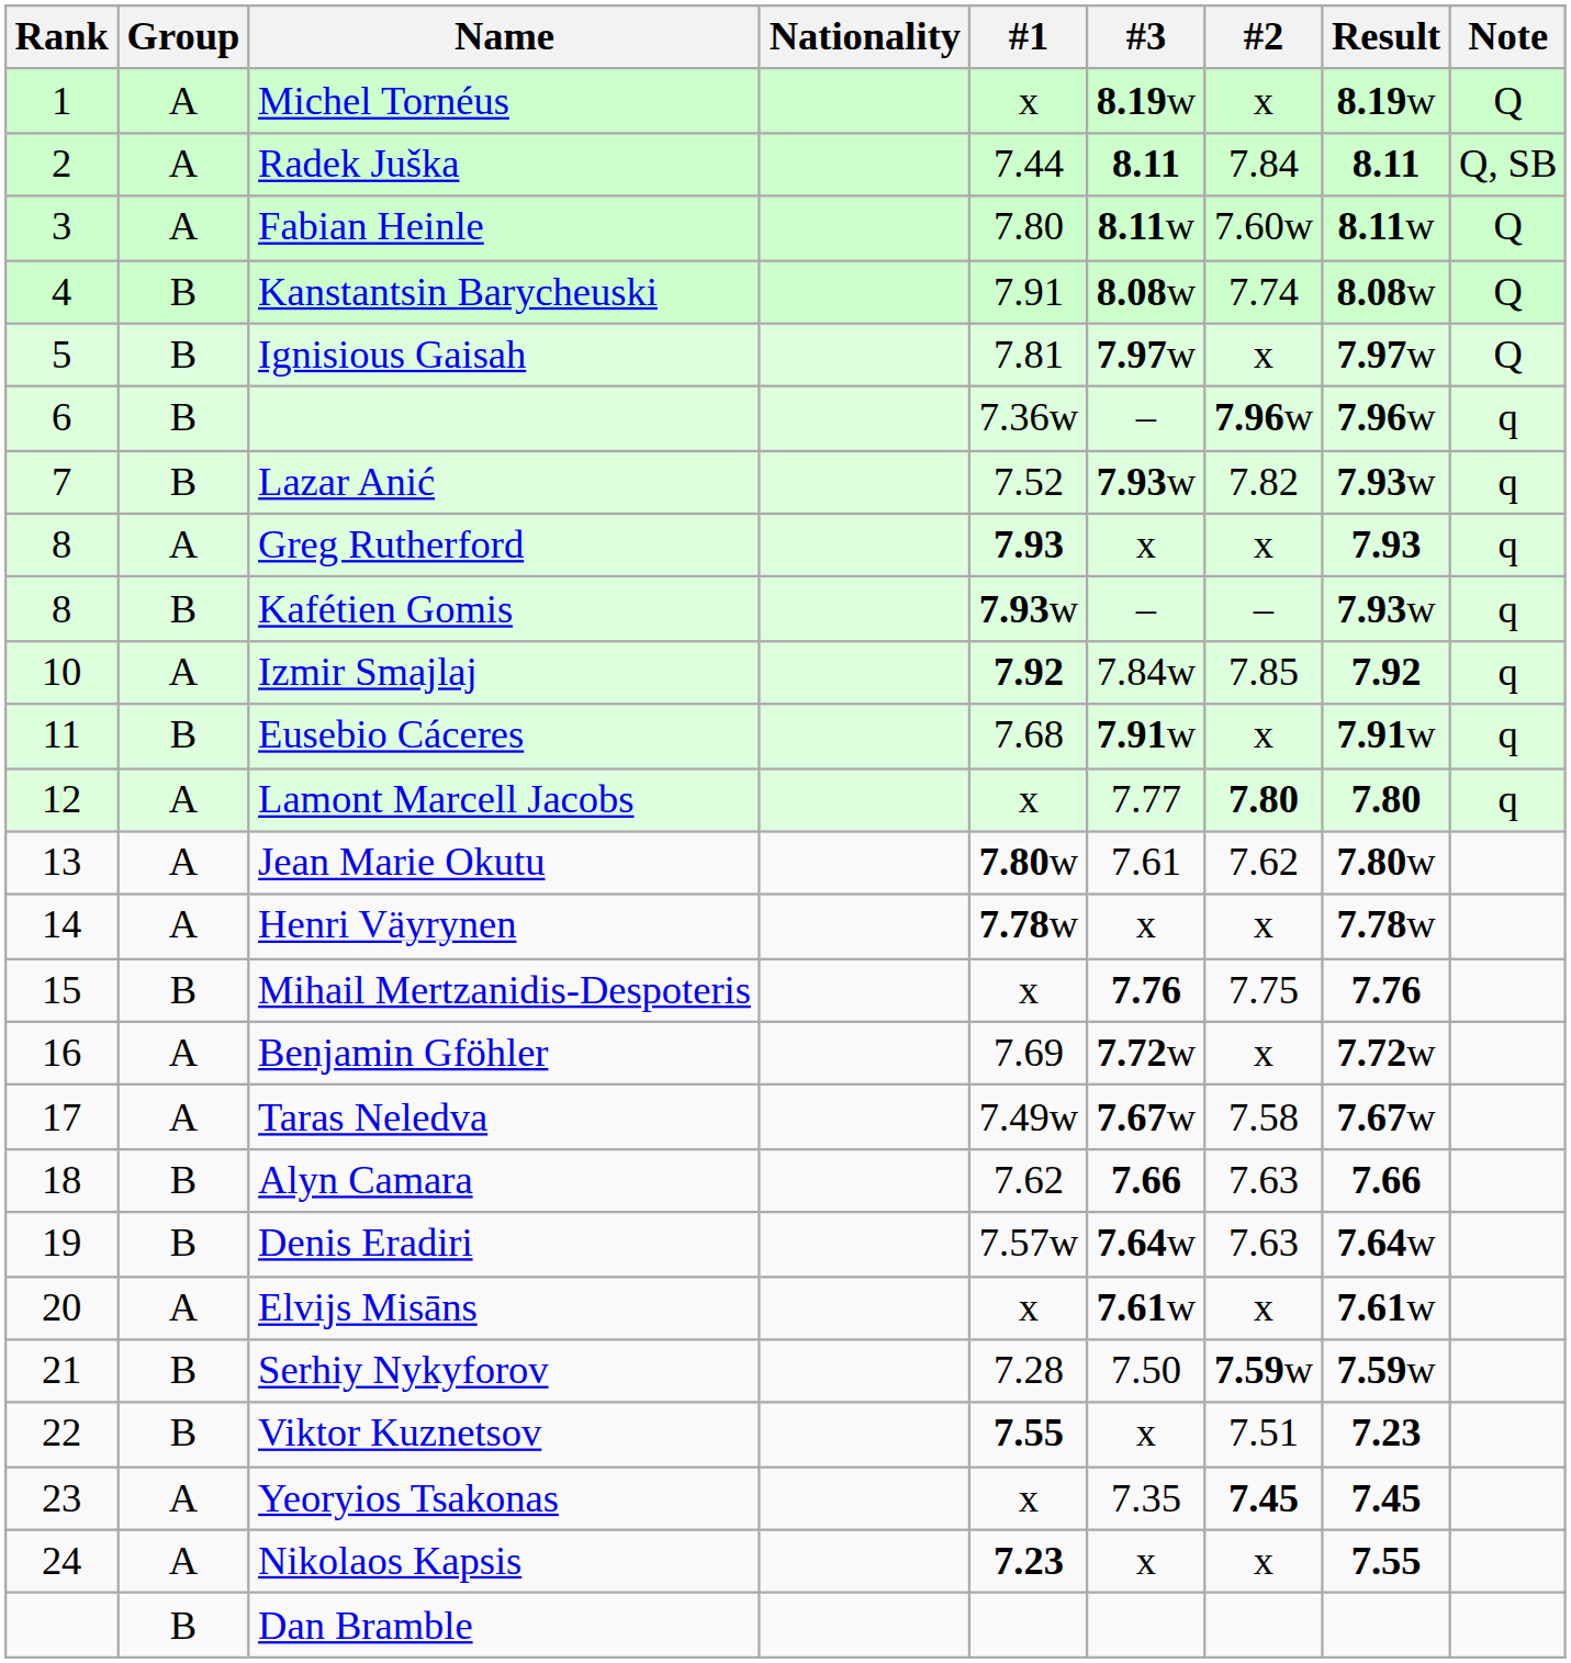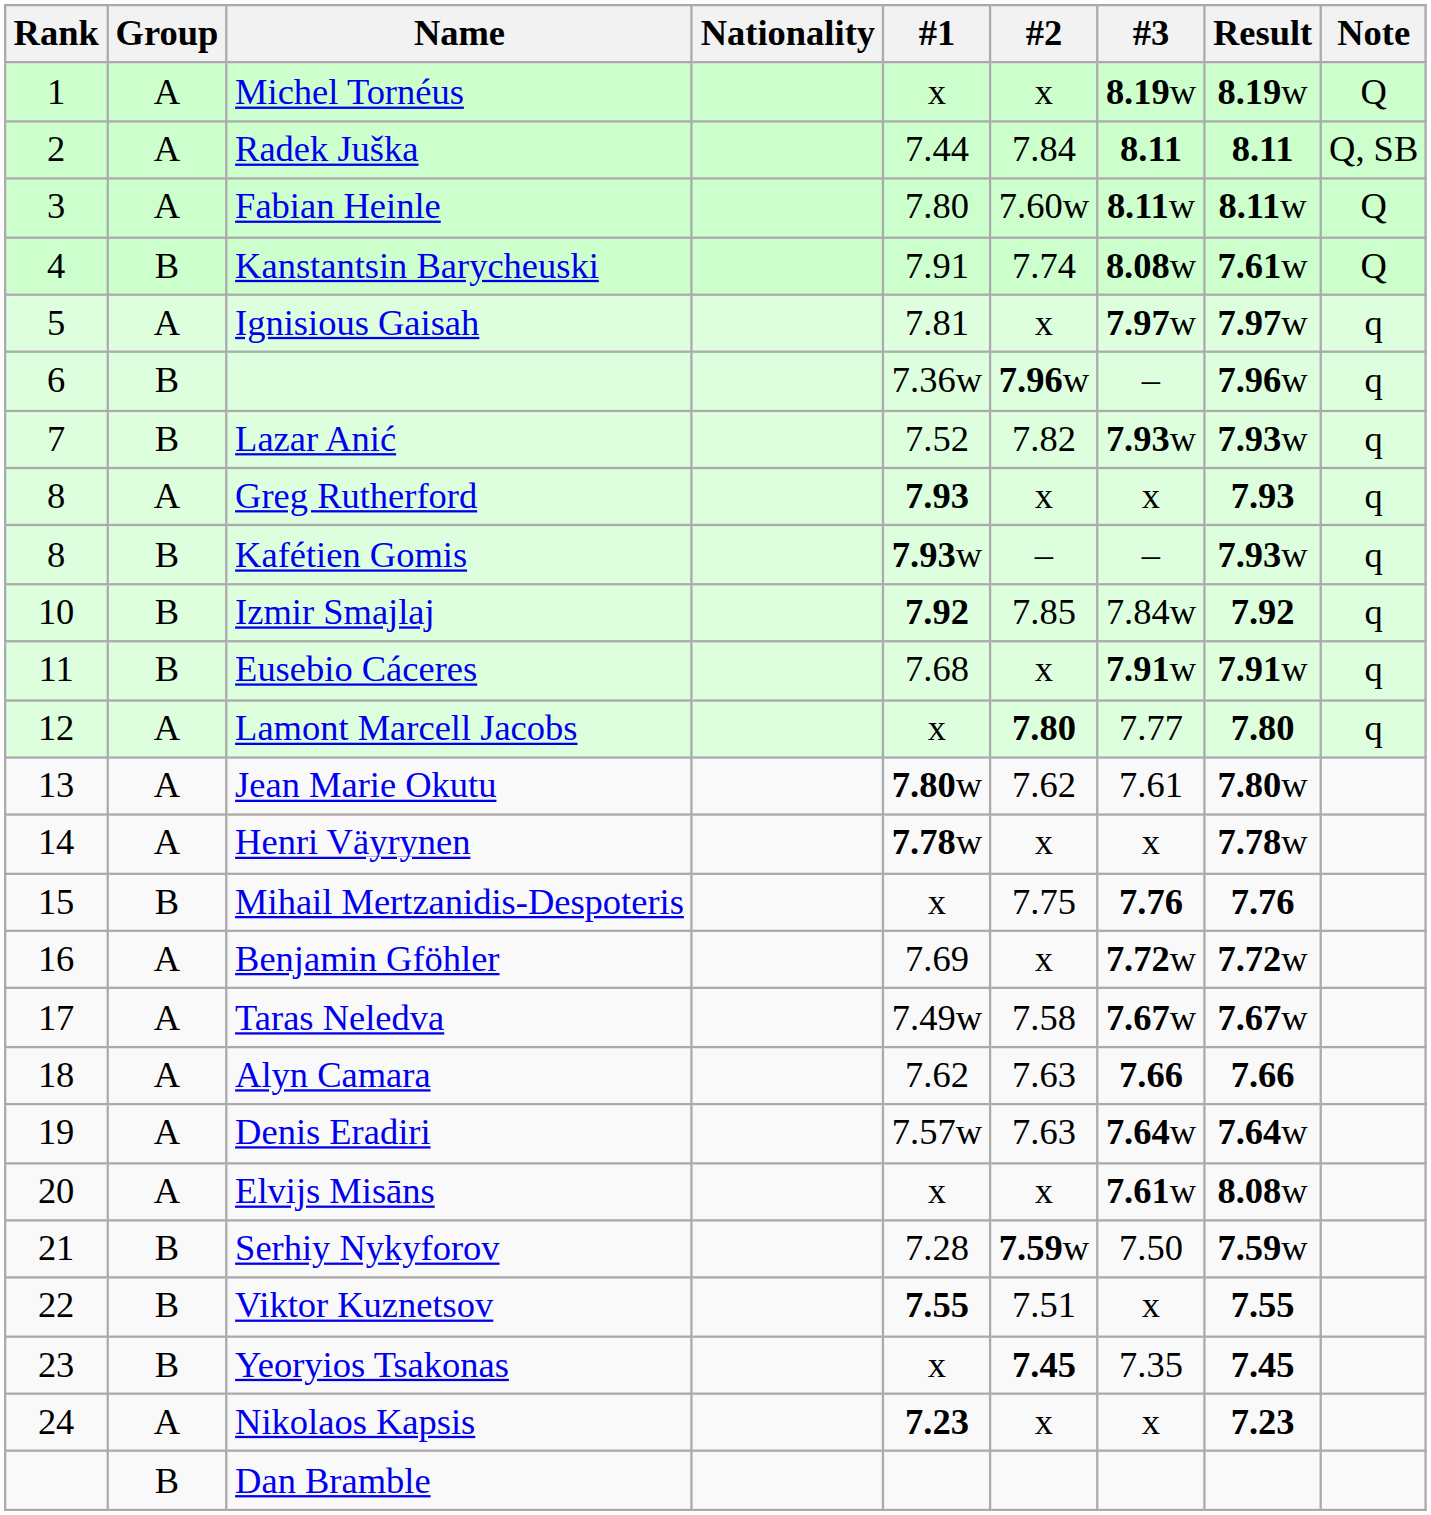columns swapped: #2 <-> #3
Kanstantsin Barycheuski | Result: 8.08w -> 7.61w
Ignisious Gaisah | Group: B -> A
Ignisious Gaisah | Note: Q -> q
Izmir Smajlaj | Group: A -> B
Alyn Camara | Group: B -> A
Denis Eradiri | Group: B -> A
Elvijs Misāns | Result: 7.61w -> 8.08w
Viktor Kuznetsov | Result: 7.23 -> 7.55
Yeoryios Tsakonas | Group: A -> B
Nikolaos Kapsis | Result: 7.55 -> 7.23
